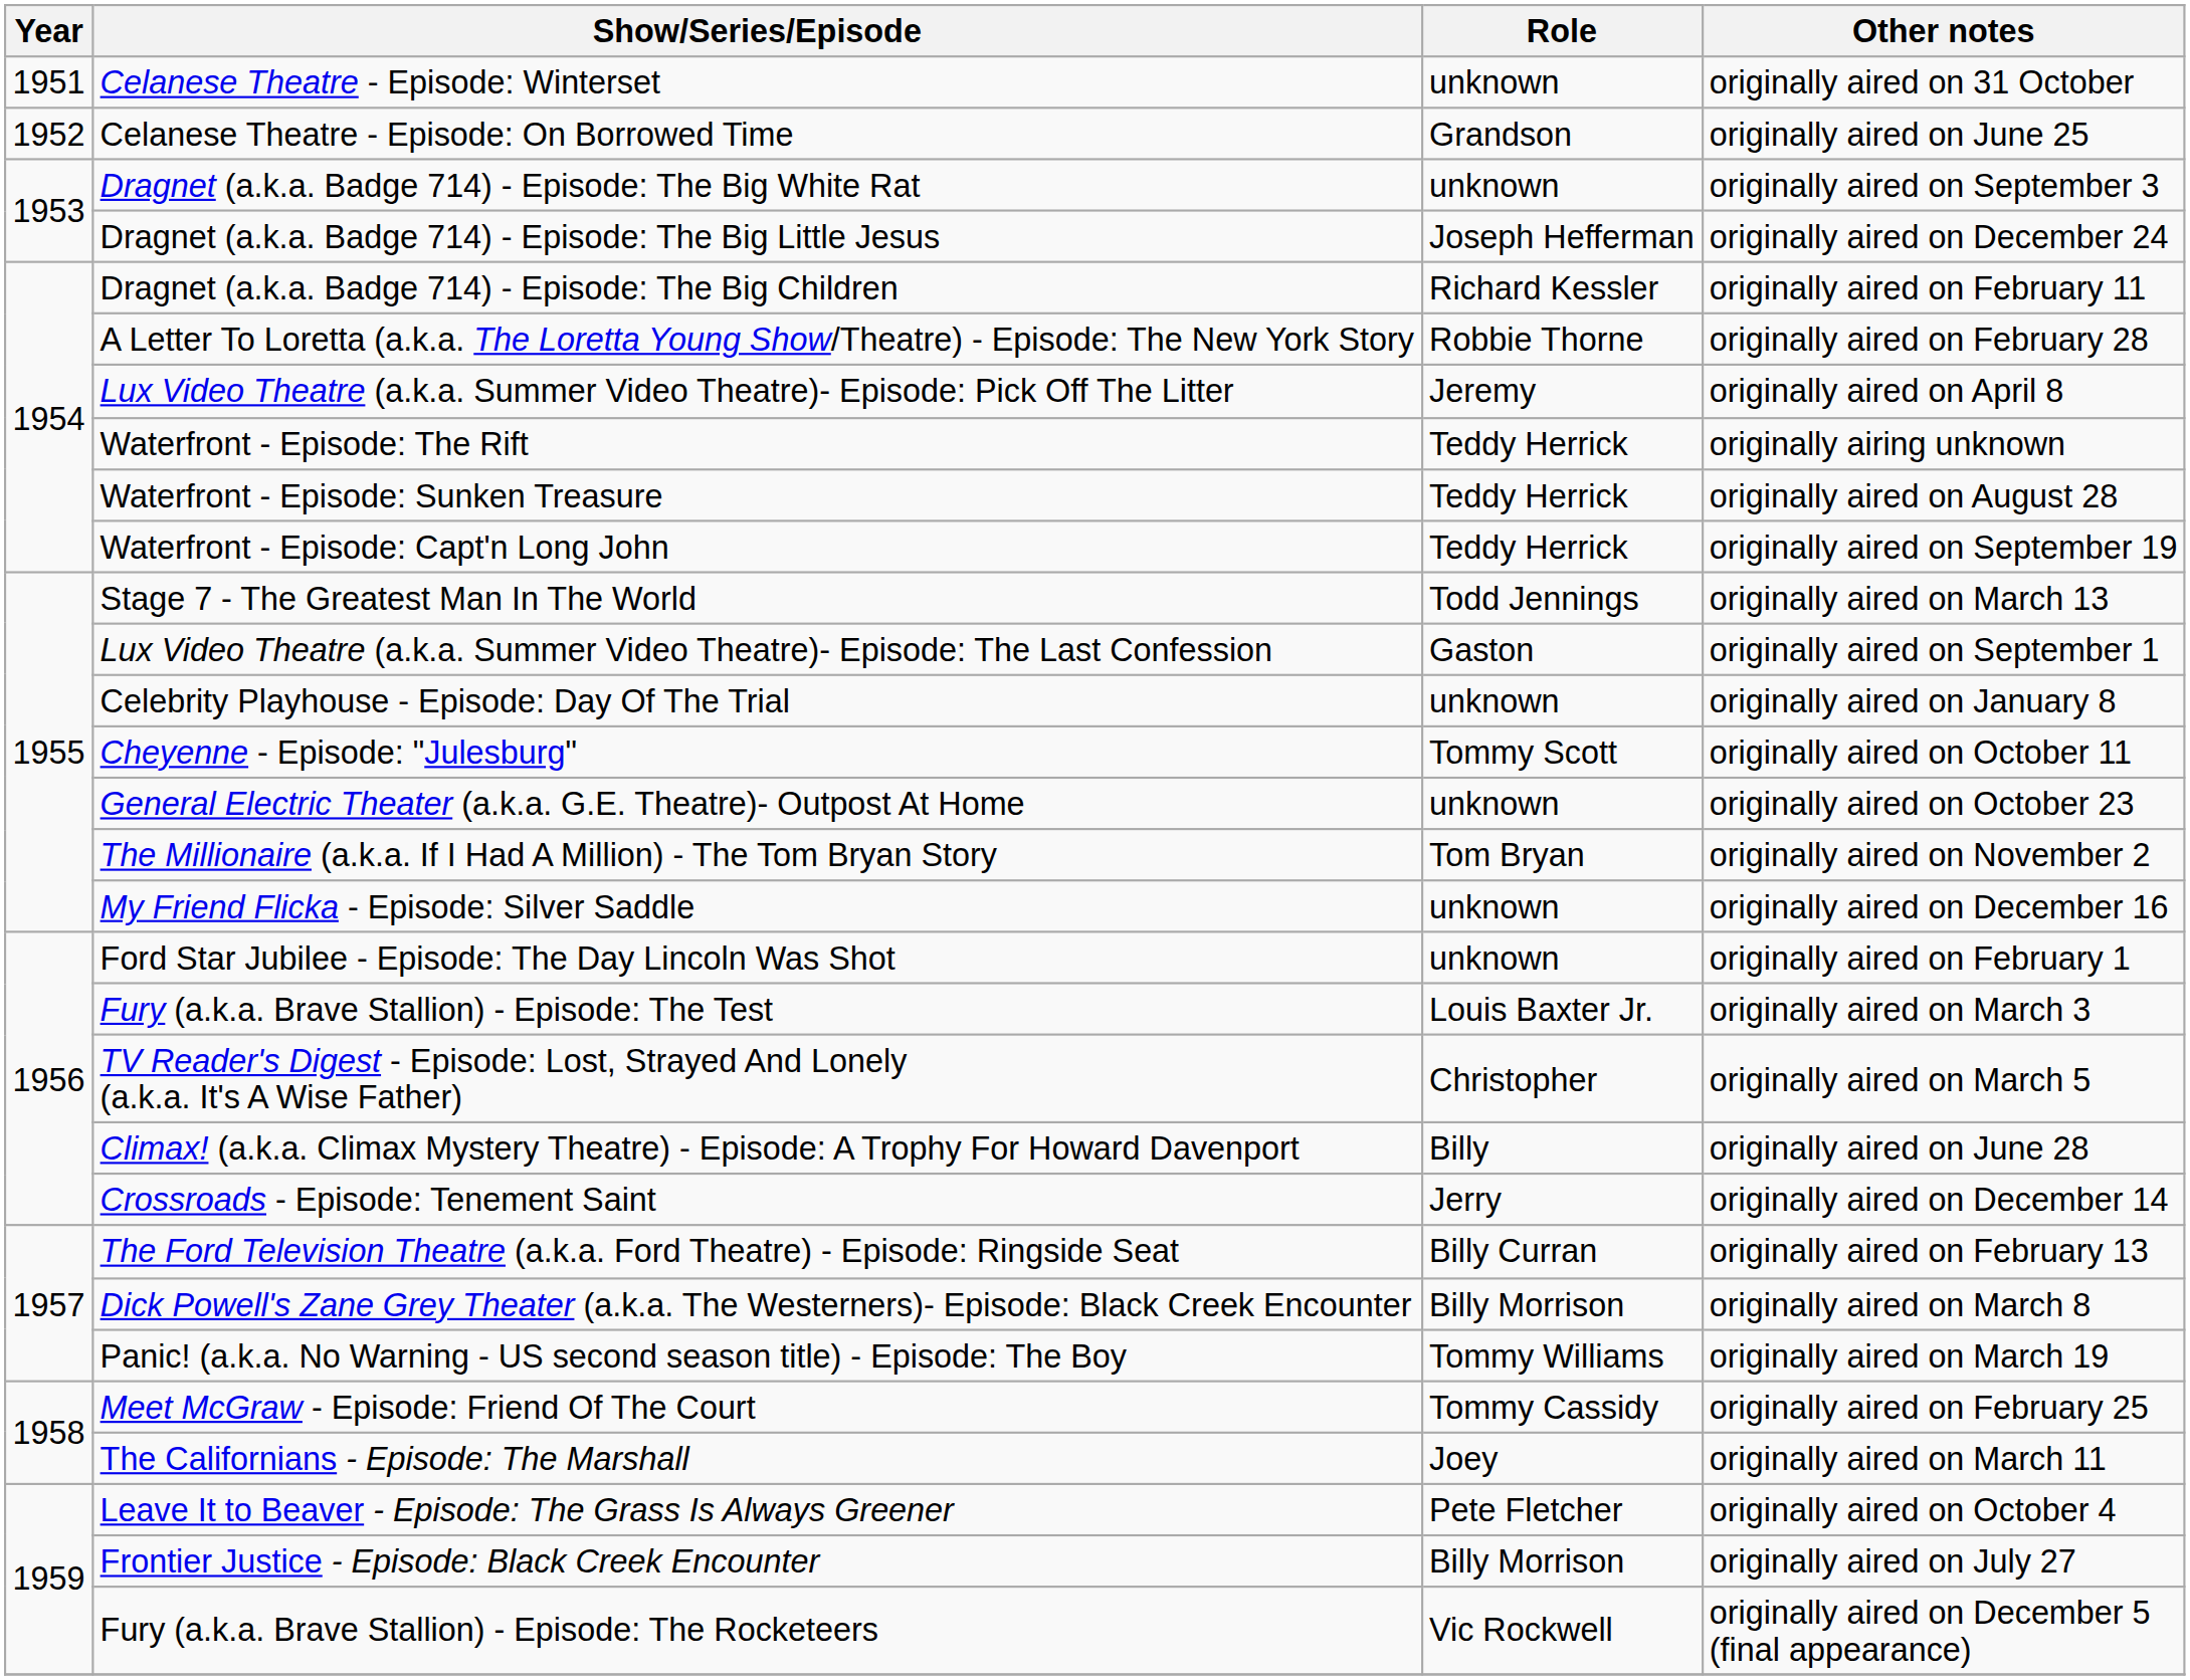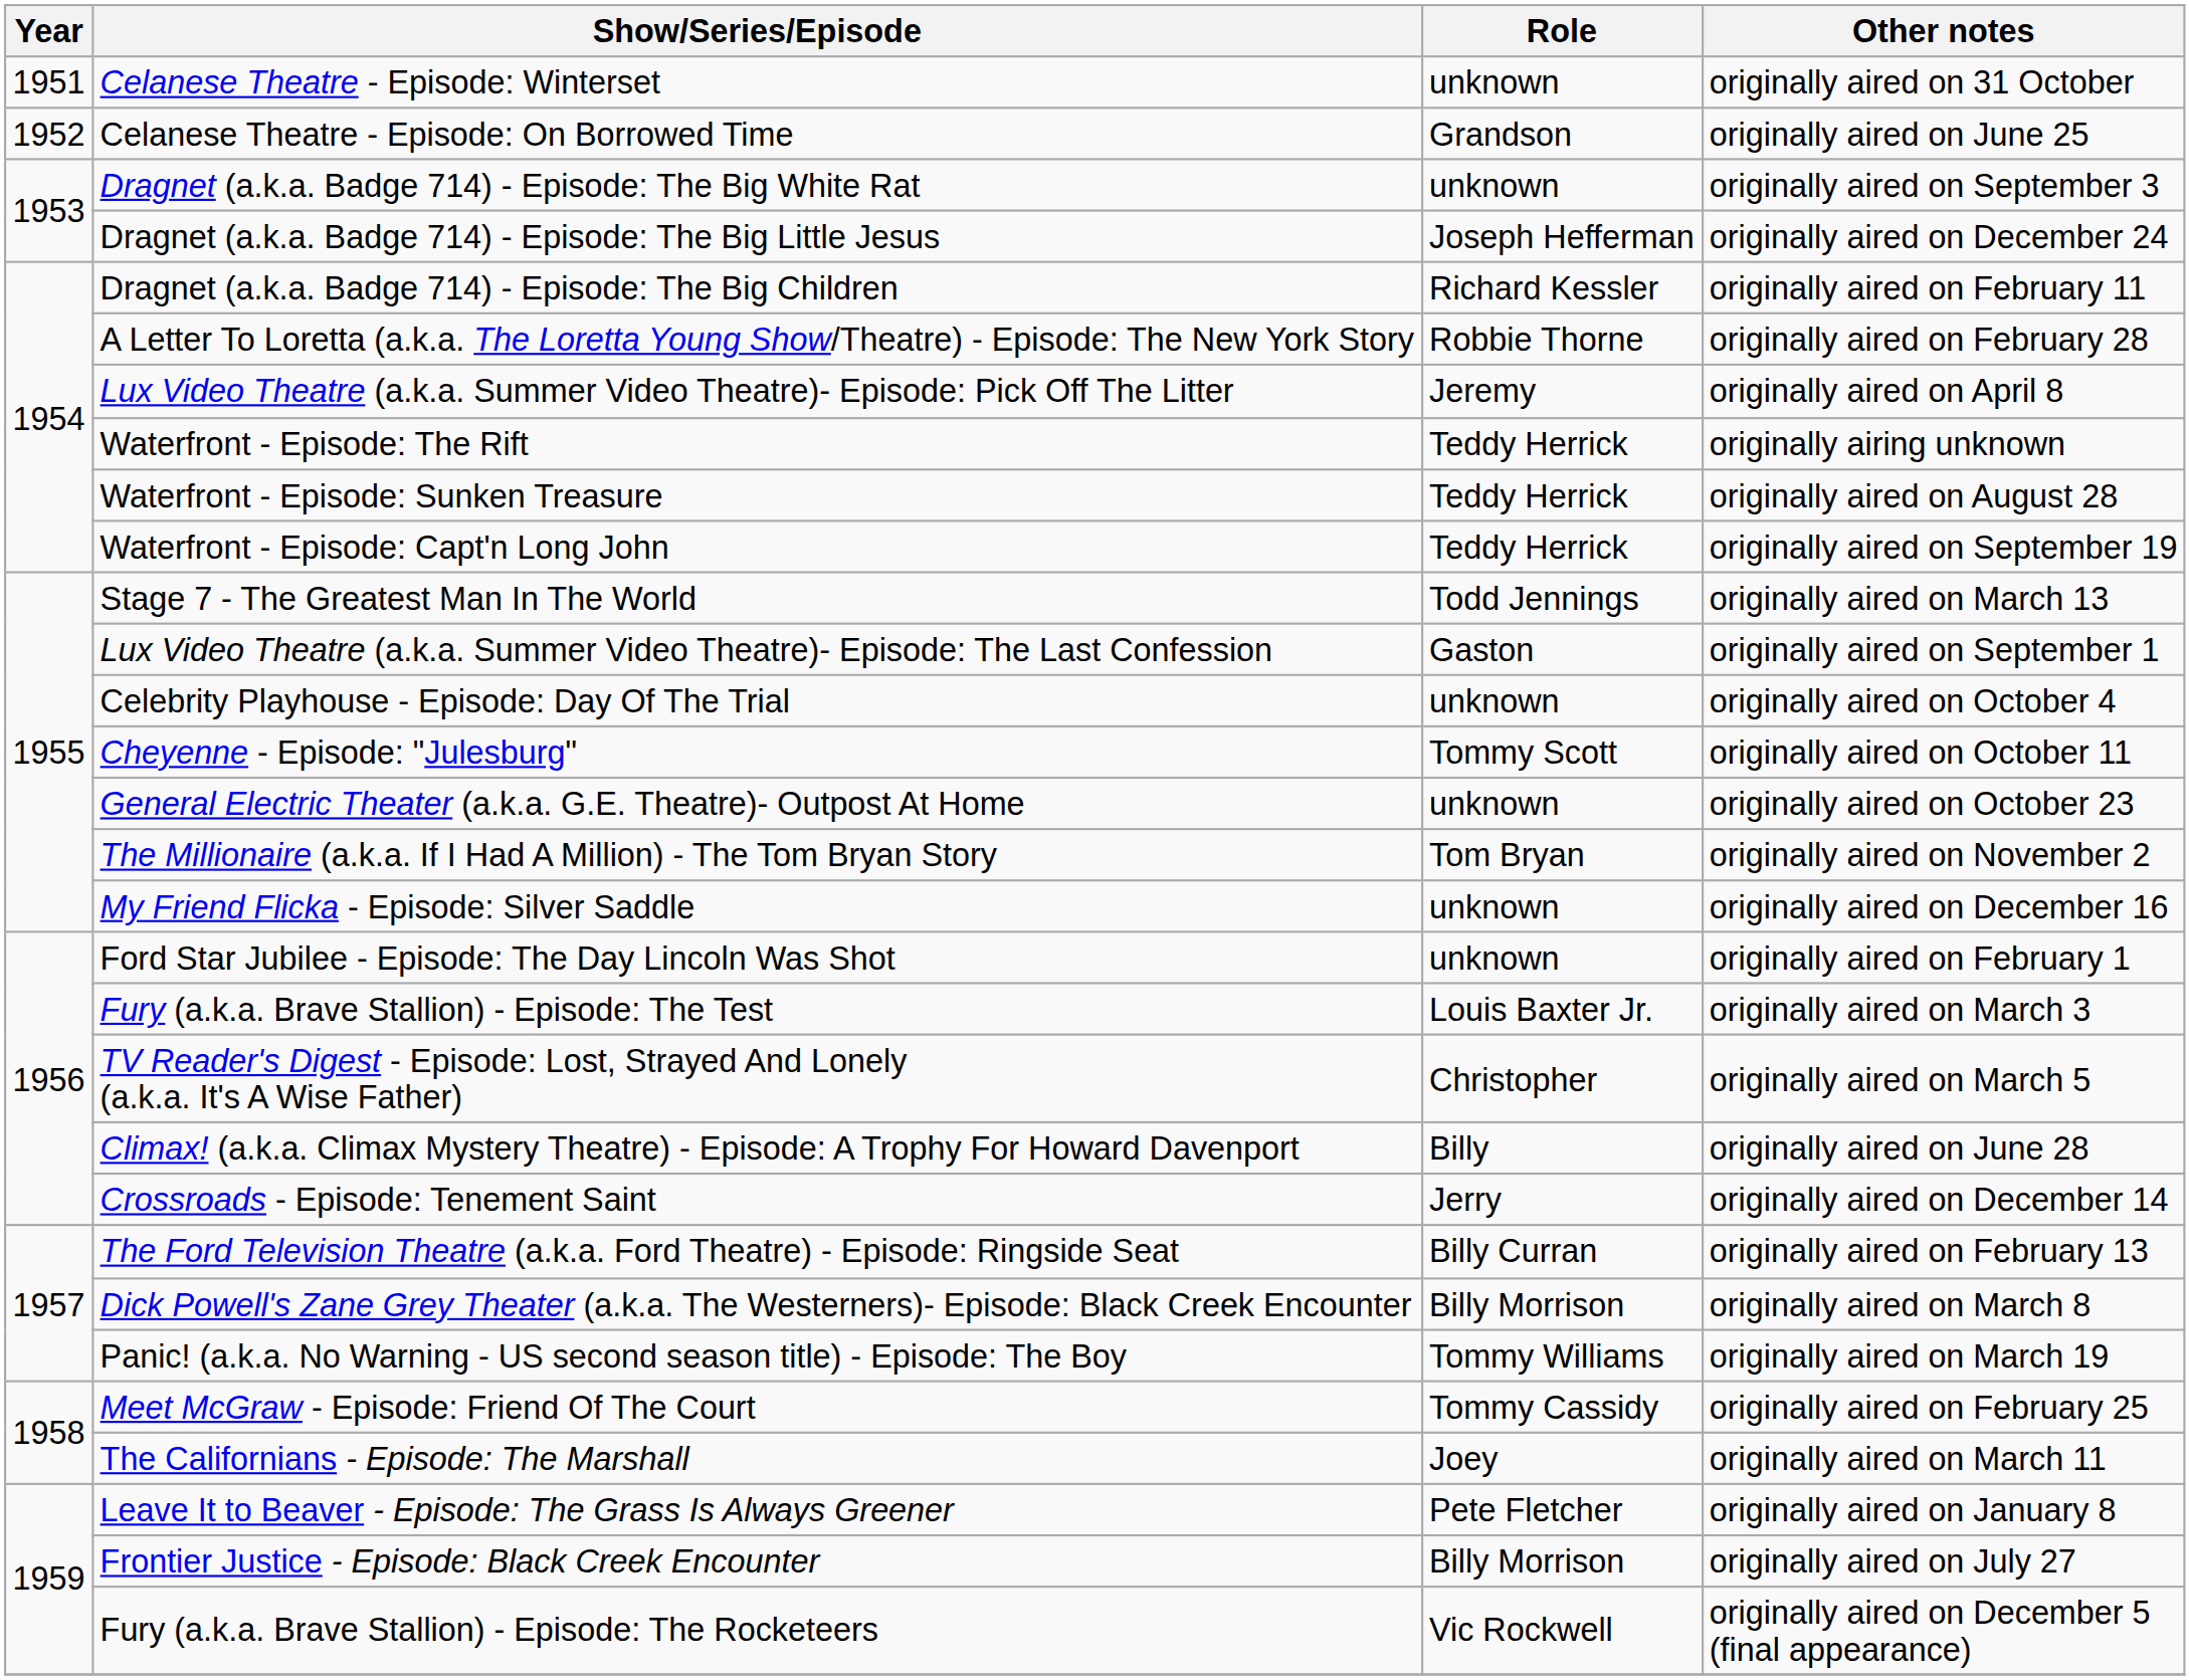Celebrity Playhouse - Episode: Day Of The Trial | Other notes: originally aired on January 8 -> originally aired on October 4
Leave It to Beaver - Episode: The Grass Is Always Greener | Other notes: originally aired on October 4 -> originally aired on January 8
